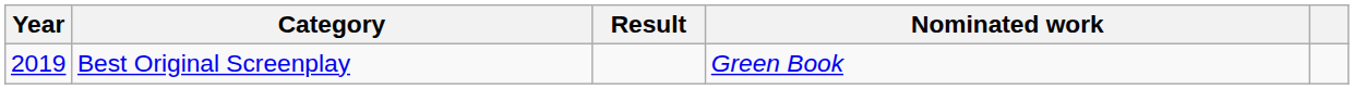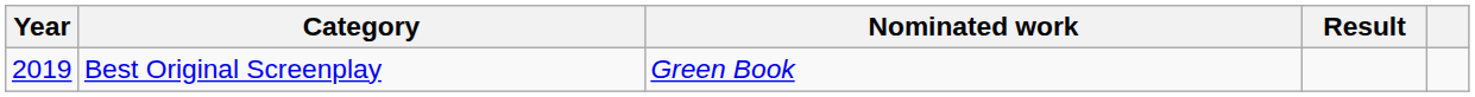columns swapped: Nominated work <-> Result
